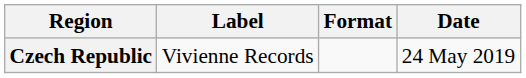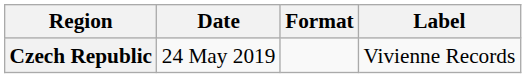columns swapped: Date <-> Label
